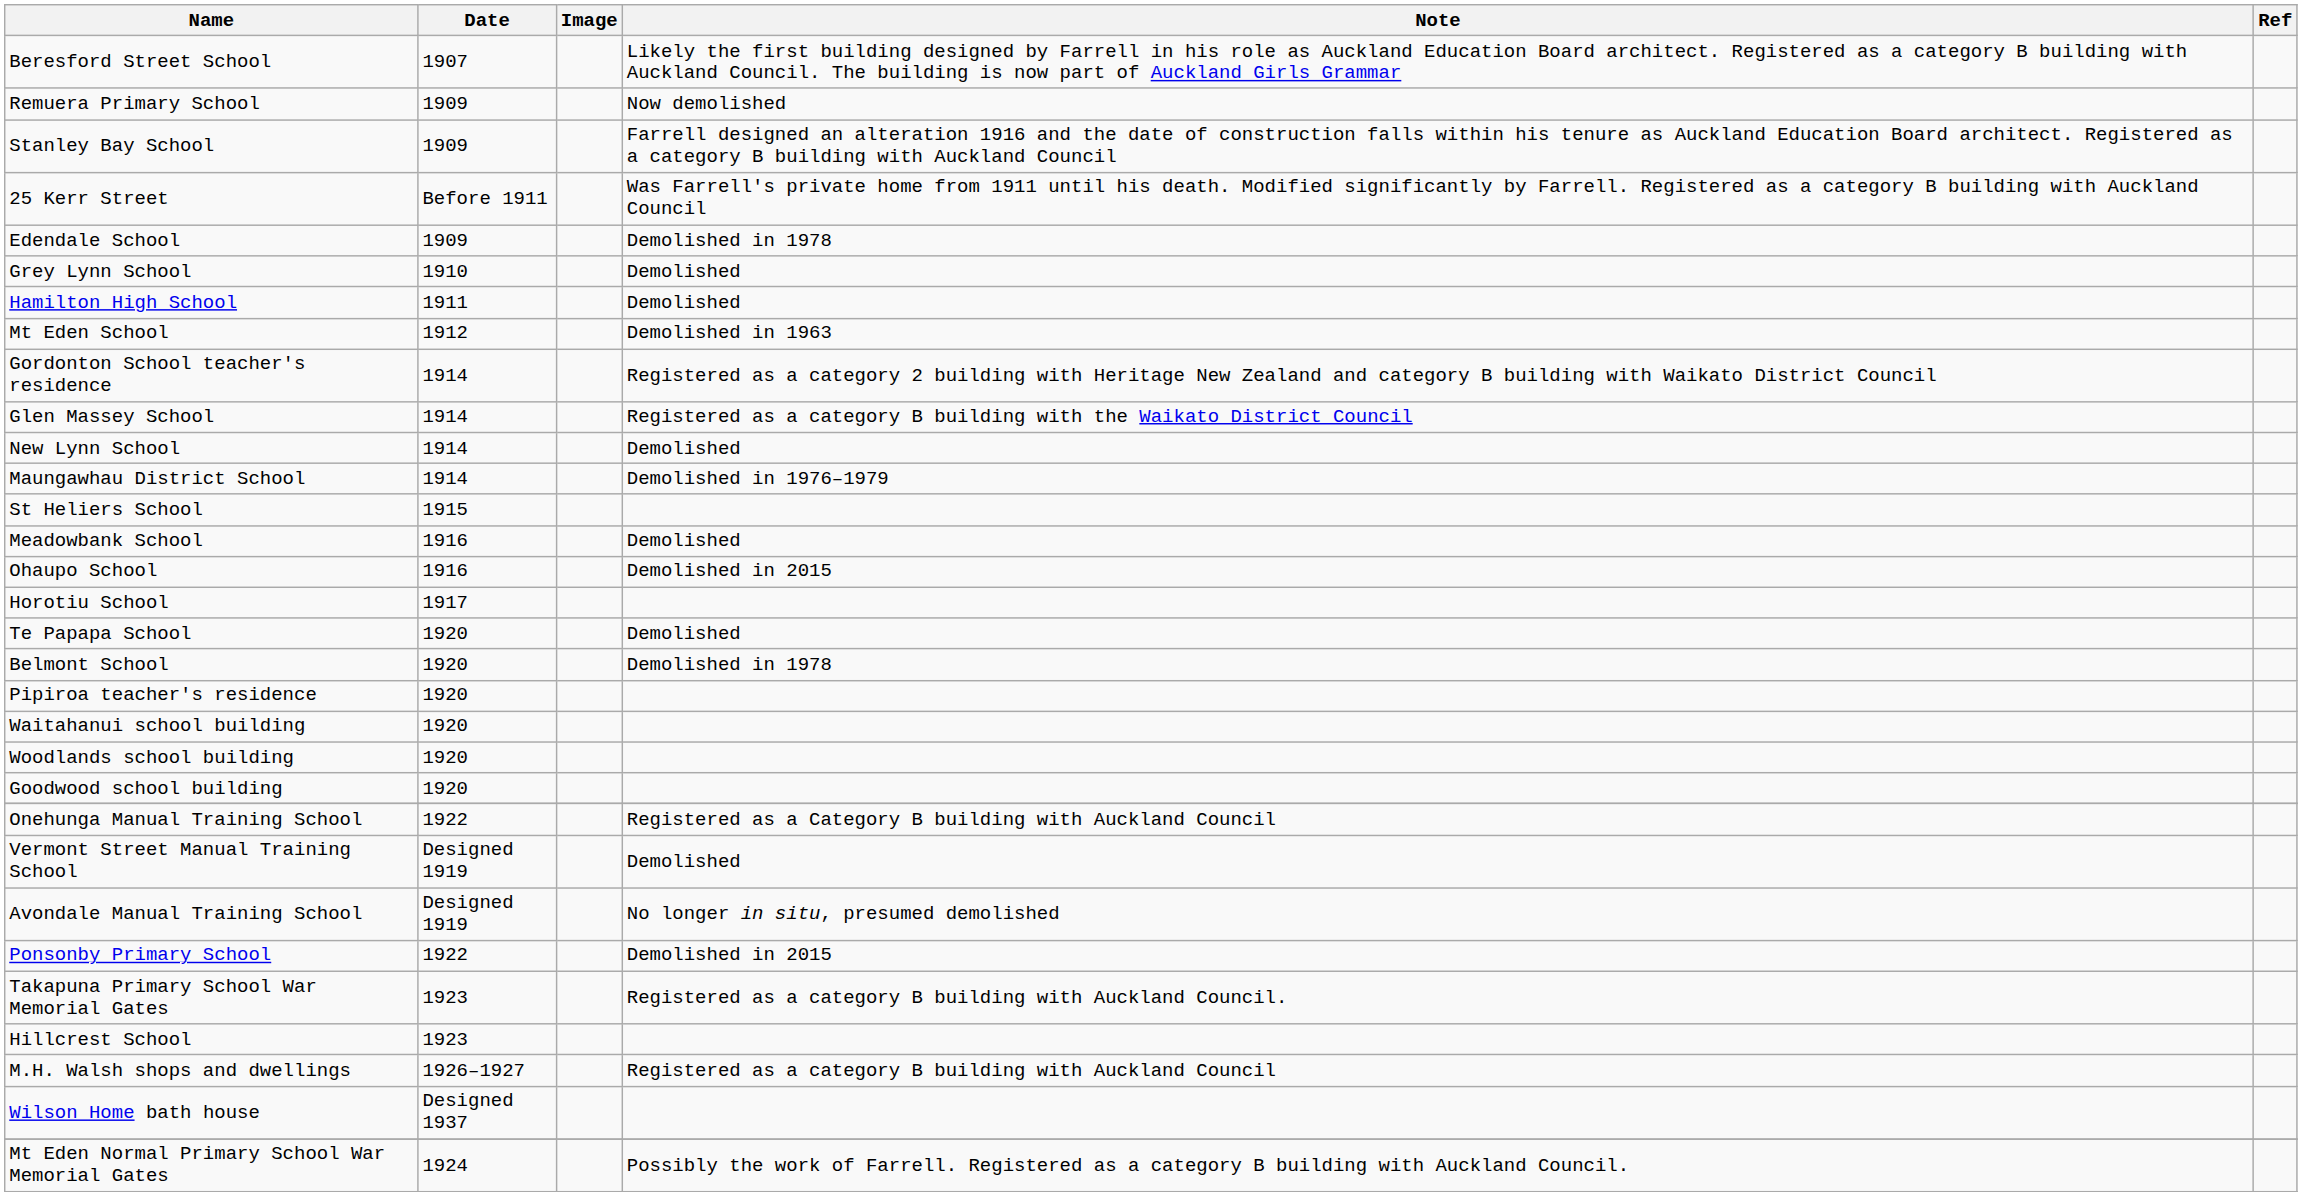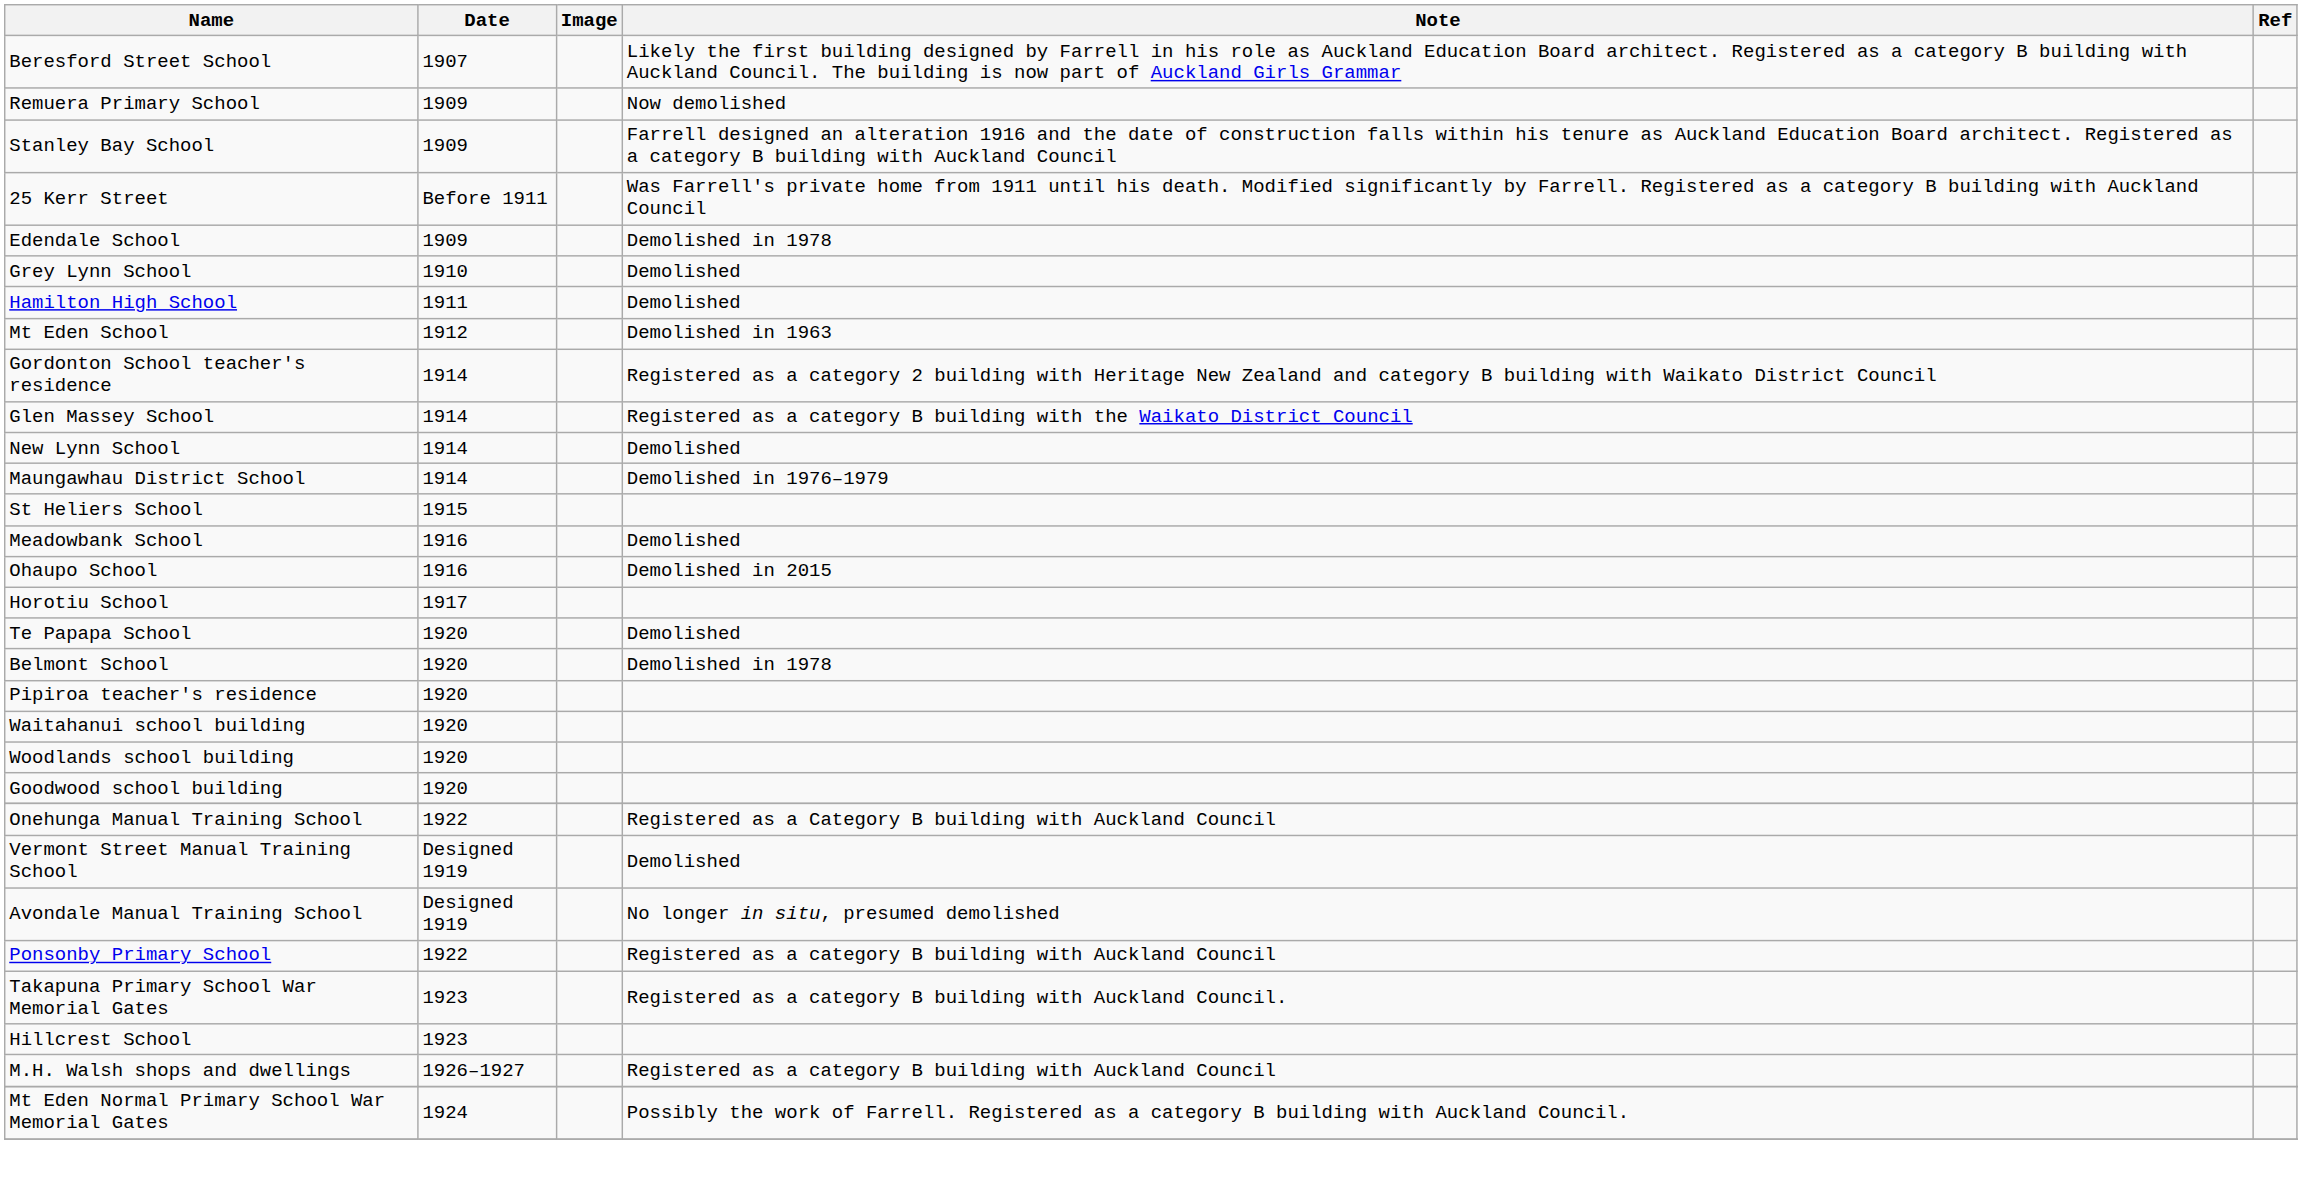Ponsonby Primary School | Note: Demolished in 2015 -> Registered as a category B building with Auckland Council
- row: Wilson Home bath house | Designed 1937
